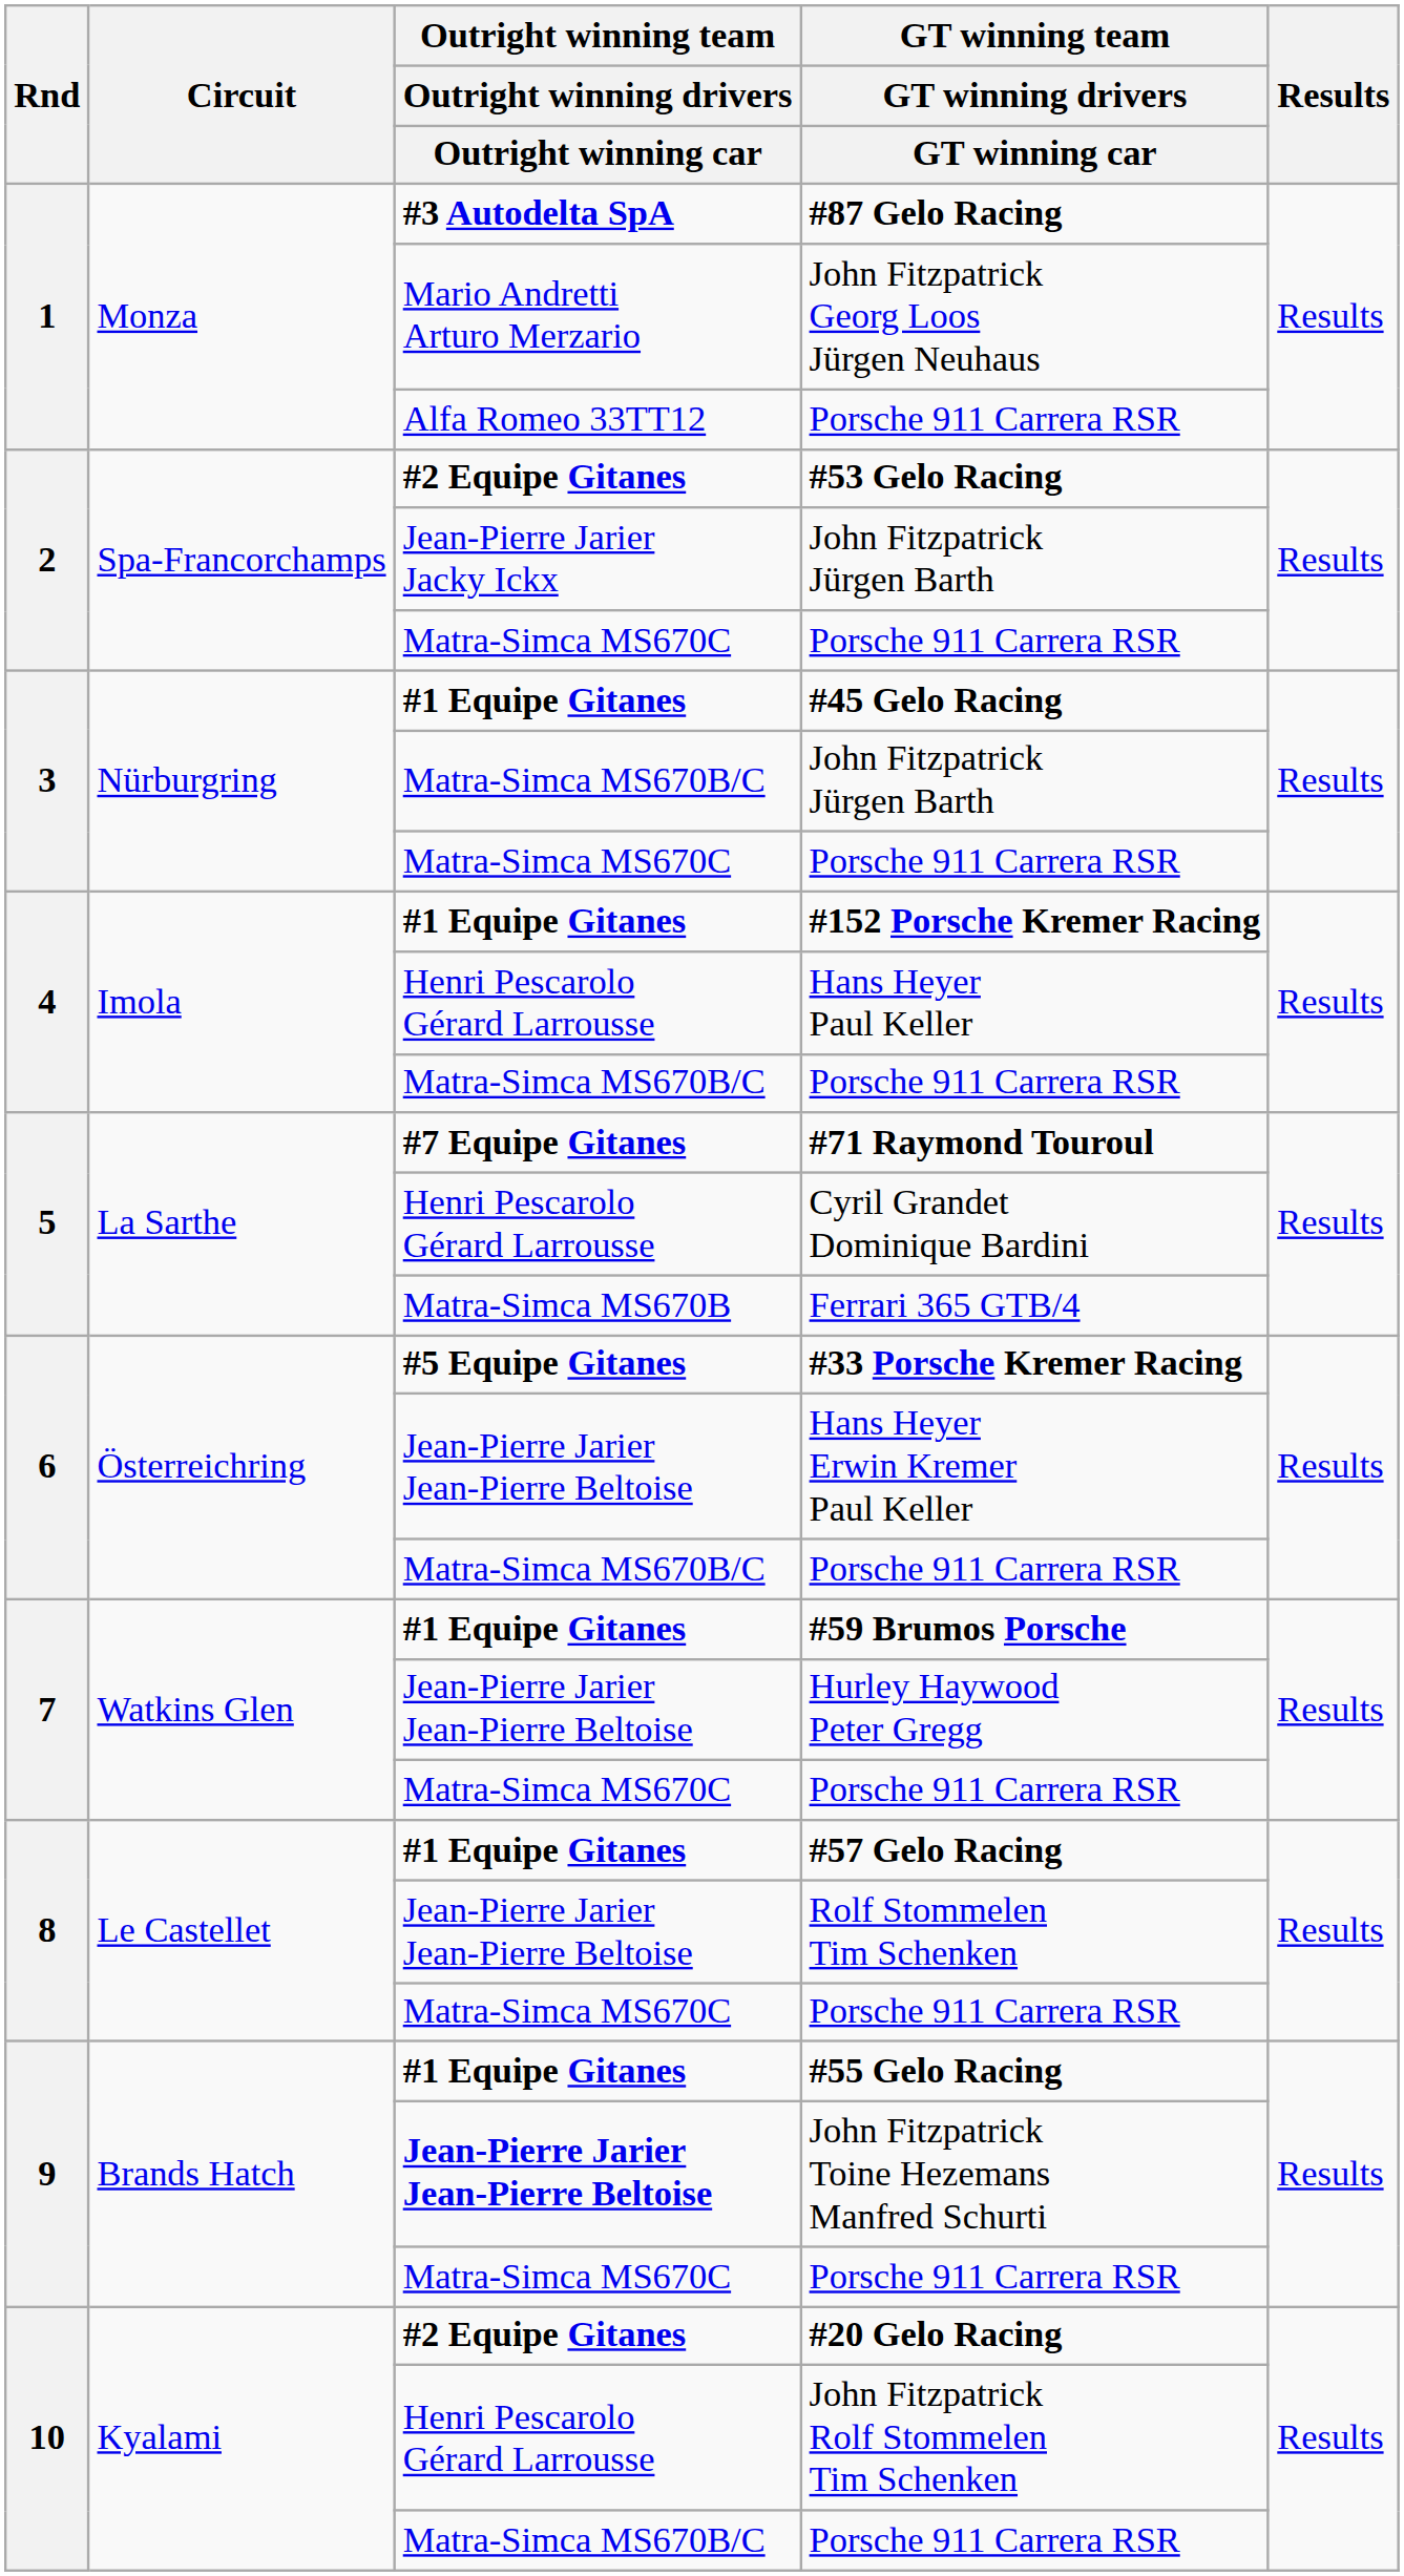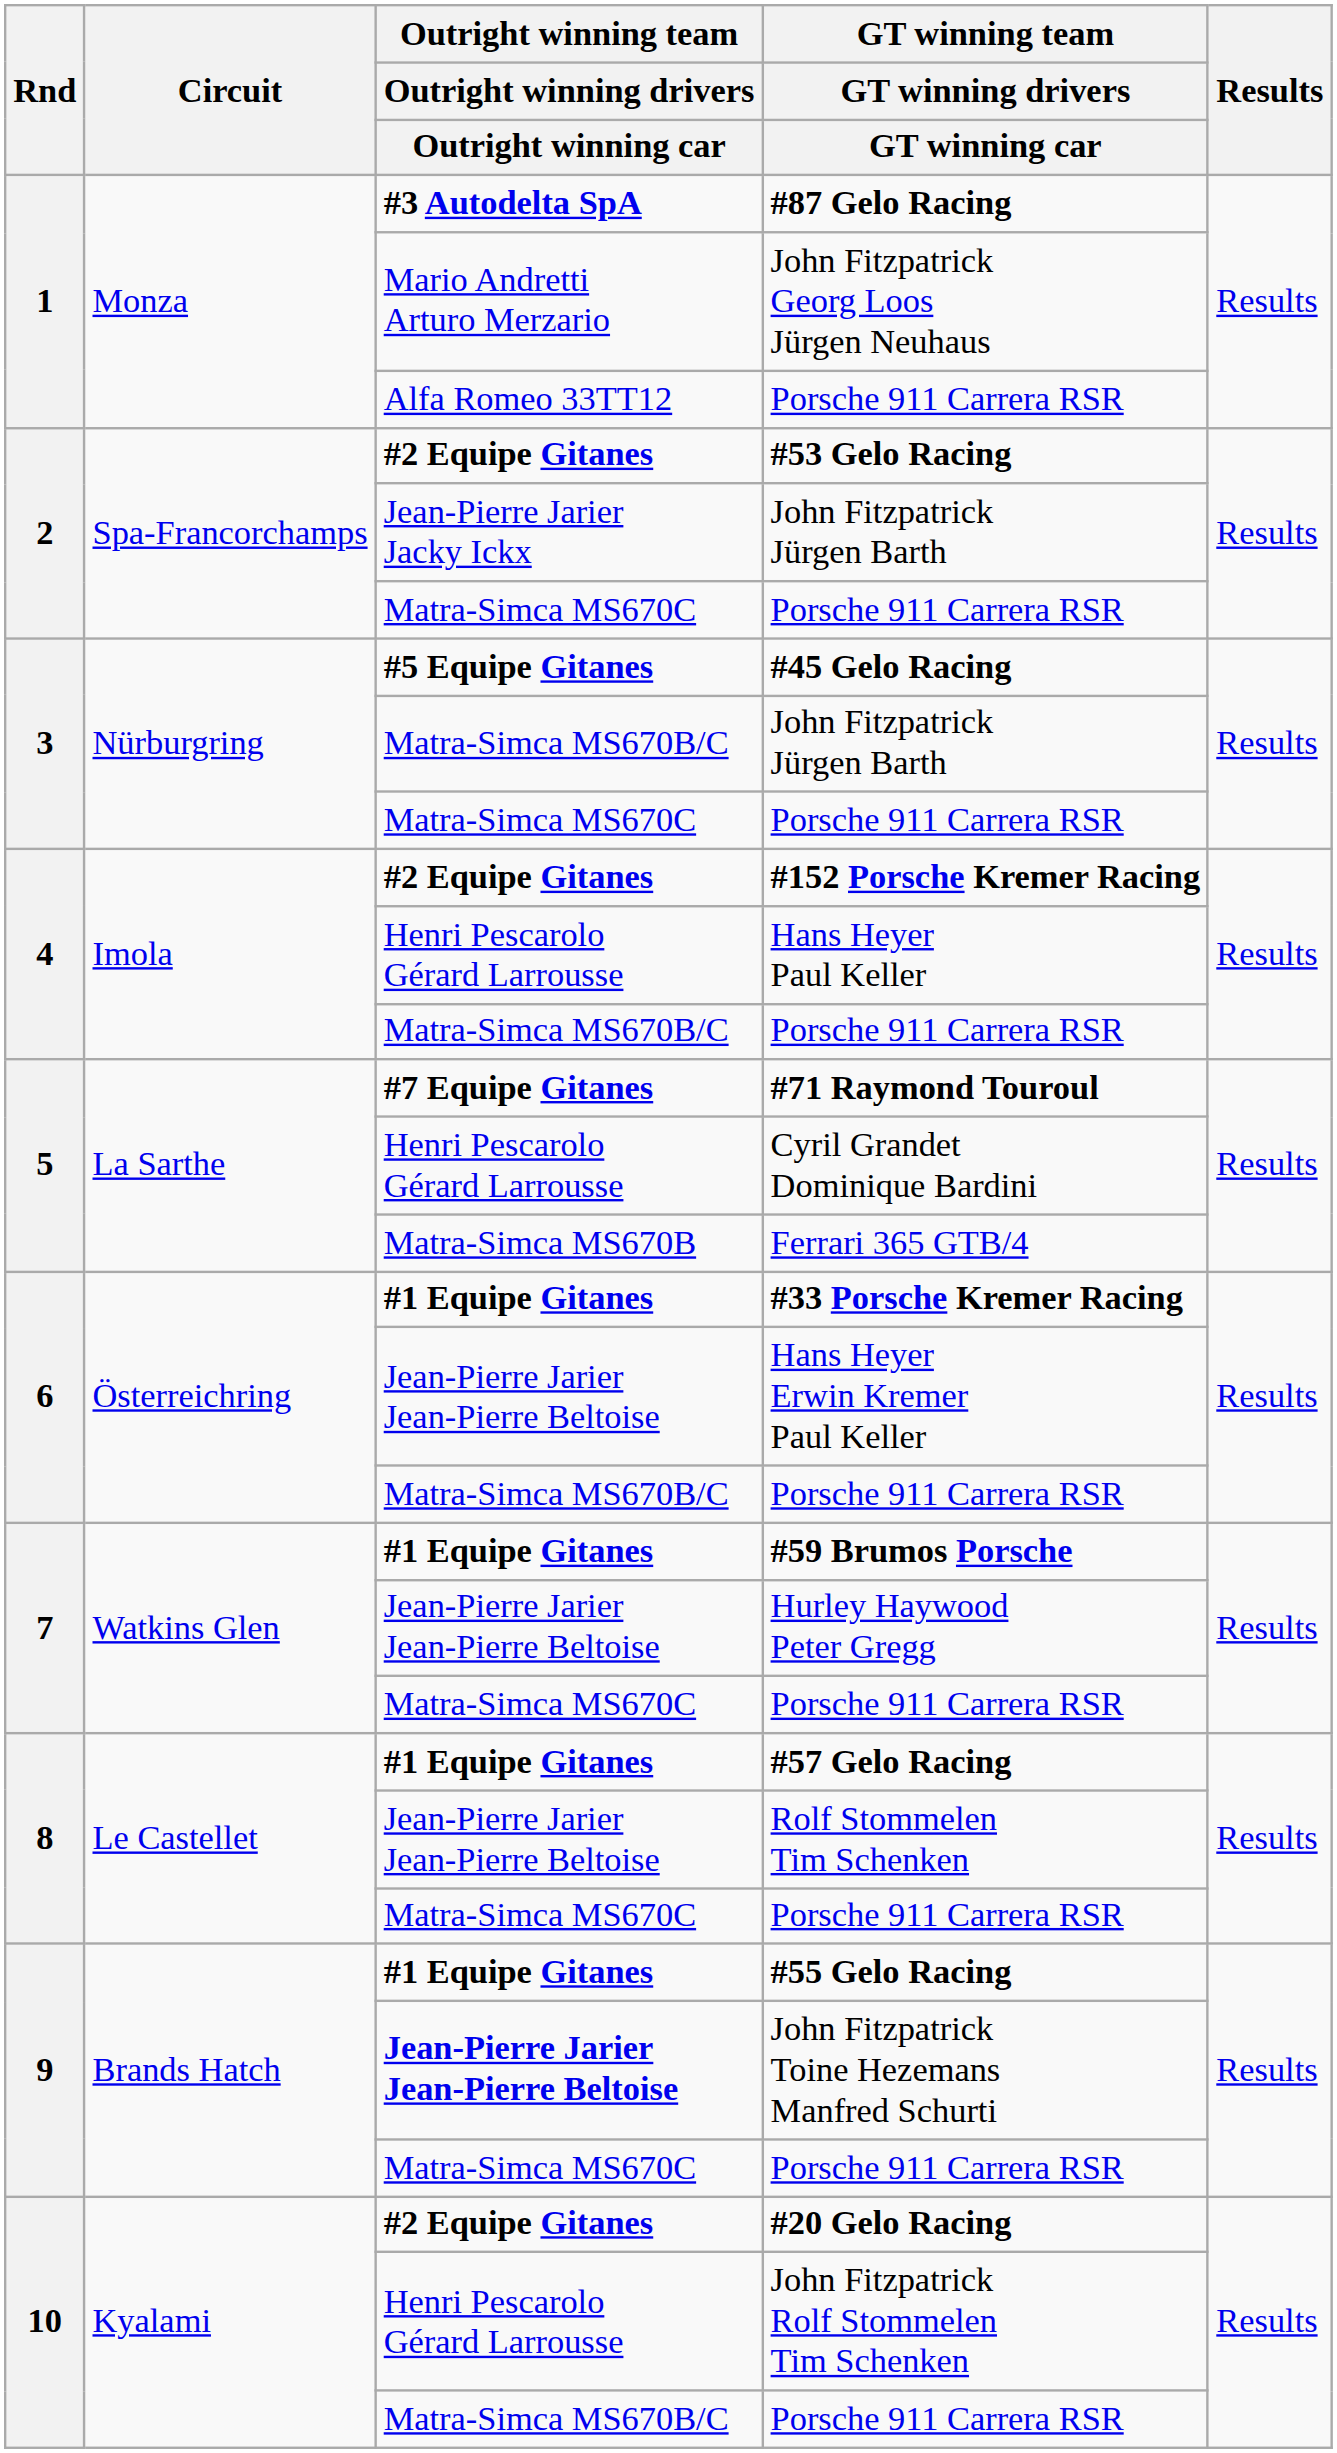#45 Gelo Racing | column 3: #1 Equipe Gitanes -> #5 Equipe Gitanes
#152 Porsche Kremer Racing | column 3: #1 Equipe Gitanes -> #2 Equipe Gitanes
#33 Porsche Kremer Racing | column 3: #5 Equipe Gitanes -> #1 Equipe Gitanes
